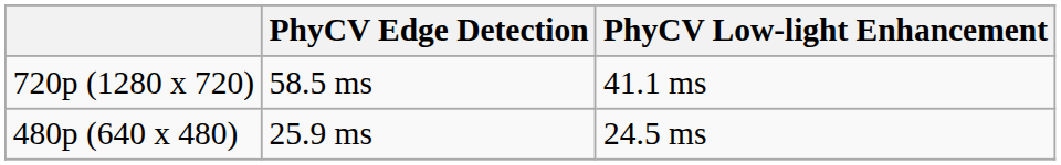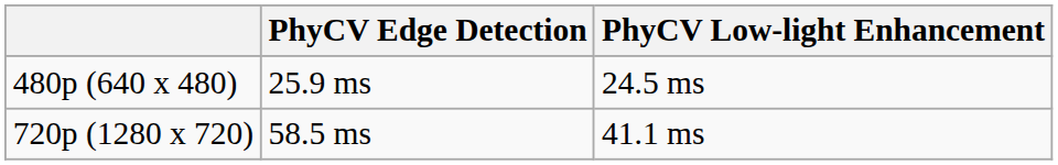rows swapped: 480p (640 x 480) <-> 720p (1280 x 720)
